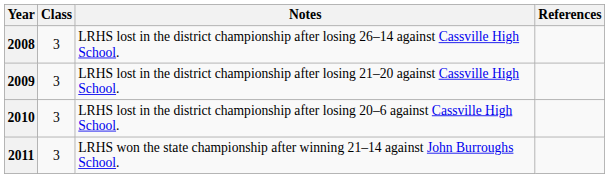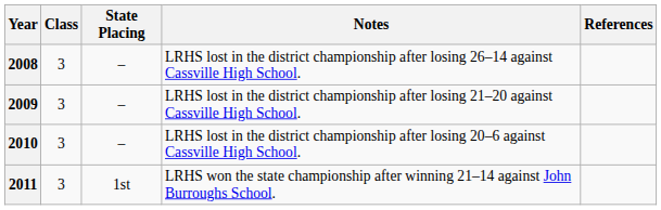+ column: State Placing | – | – | – | 1st
